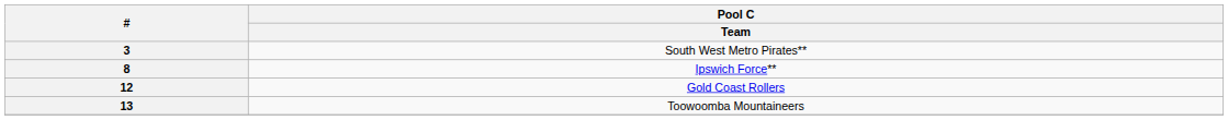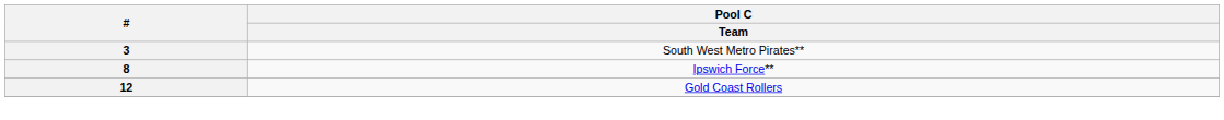- row: 13 | Toowoomba Mountaineers
